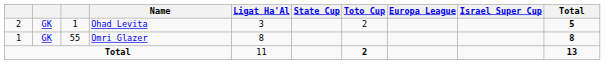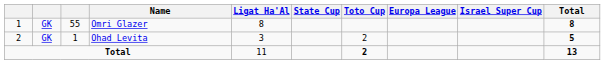rows swapped: Omri Glazer <-> Ohad Levita
